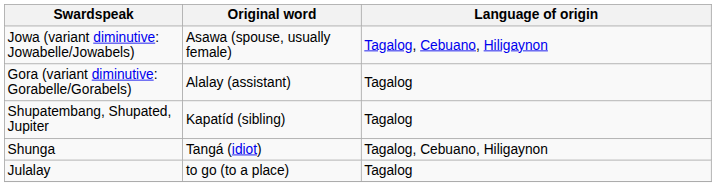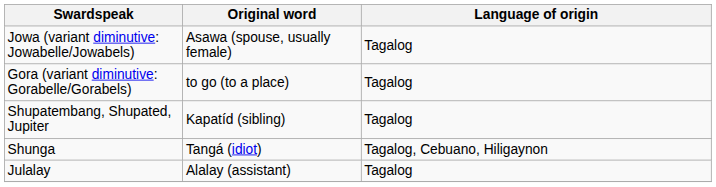Jowa (variant diminutive: Jowabelle/Jowabels) | Language of origin: Tagalog, Cebuano, Hiligaynon -> Tagalog
Gora (variant diminutive: Gorabelle/Gorabels) | Original word: Alalay (assistant) -> to go (to a place)
Julalay | Original word: to go (to a place) -> Alalay (assistant)
